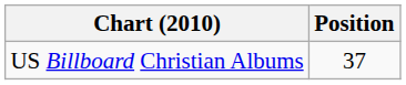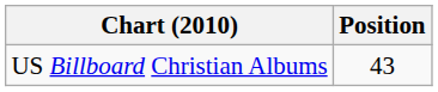US Billboard Christian Albums | Position: 37 -> 43
